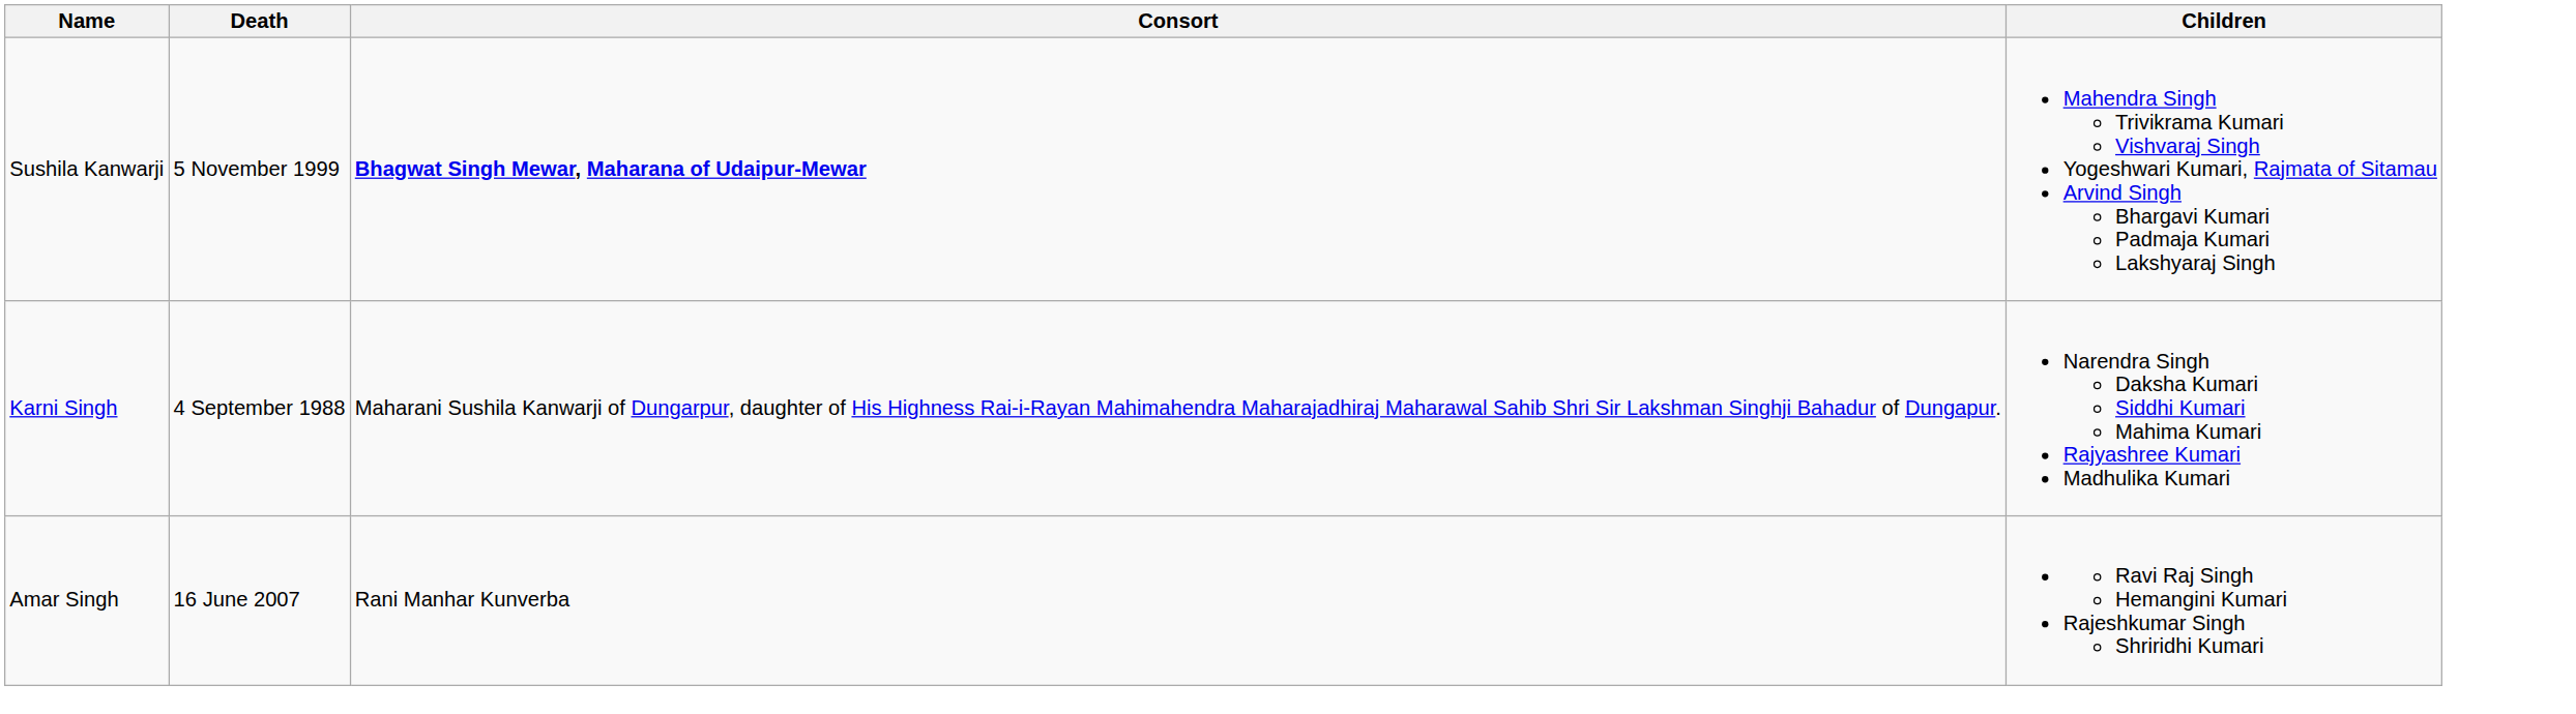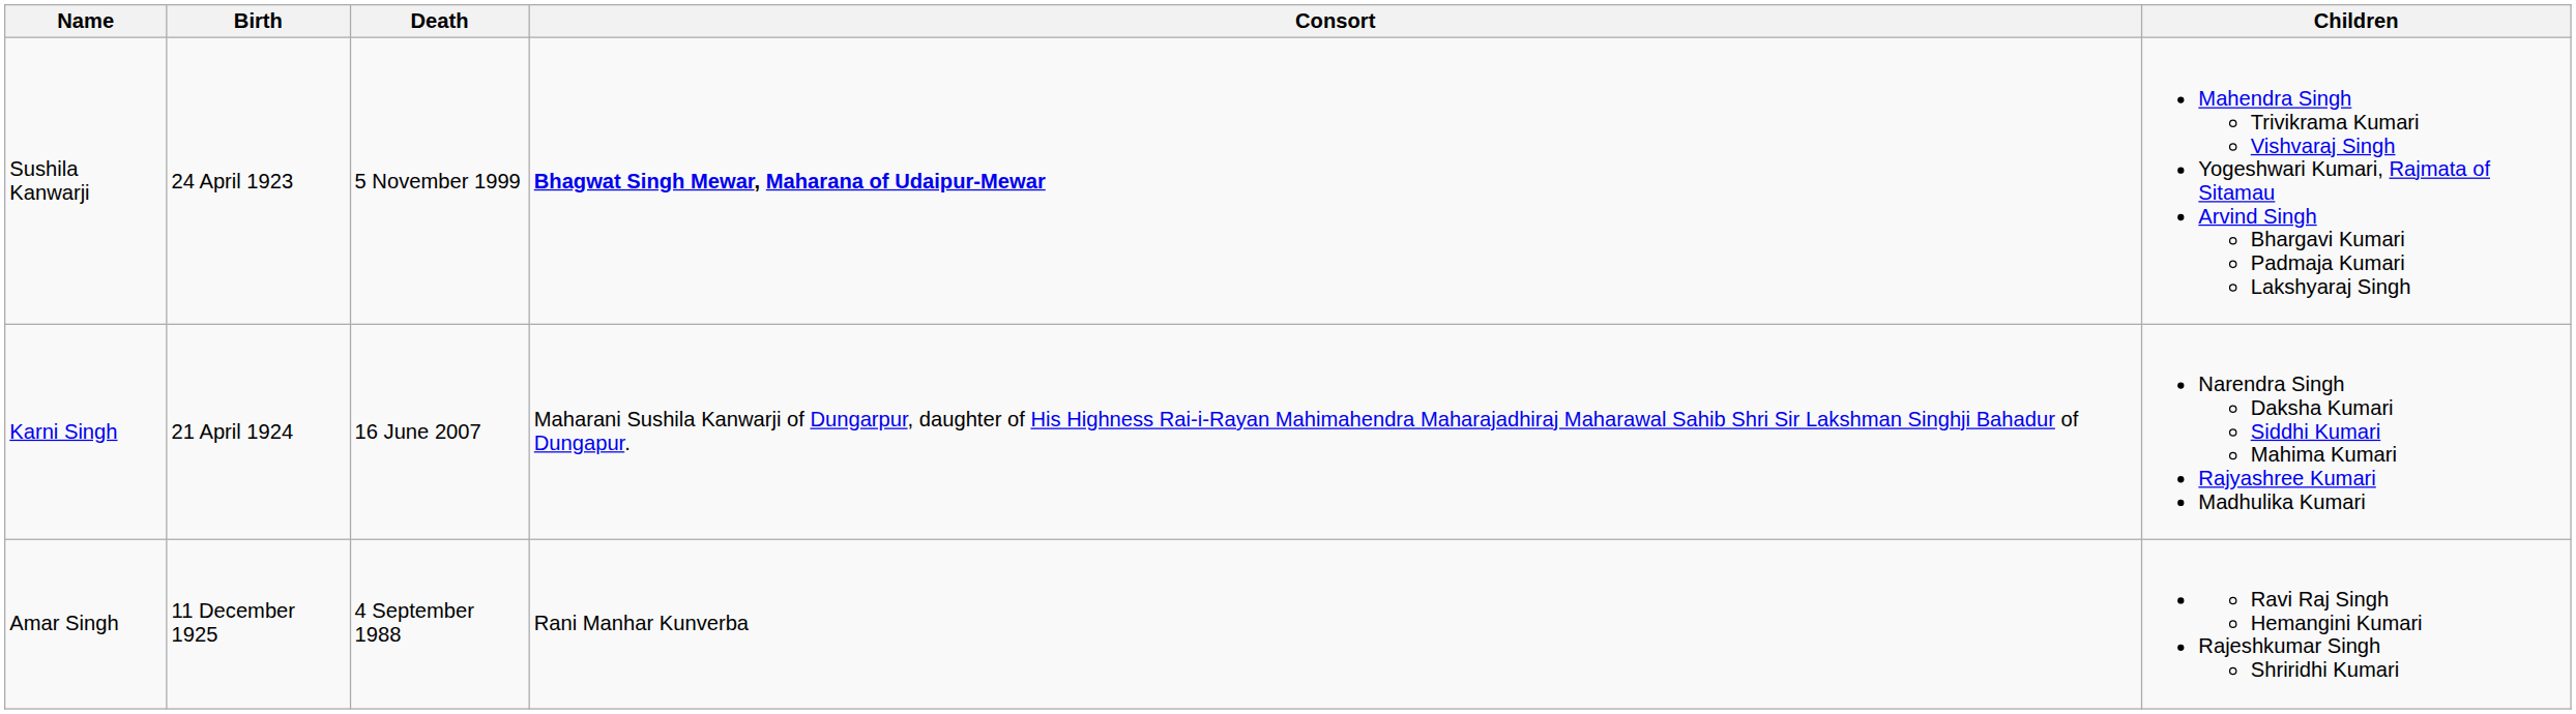+ column: Birth | 24 April 1923 | 21 April 1924 | 11 December 1925
Karni Singh | Death: 4 September 1988 -> 16 June 2007
Amar Singh | Death: 16 June 2007 -> 4 September 1988
